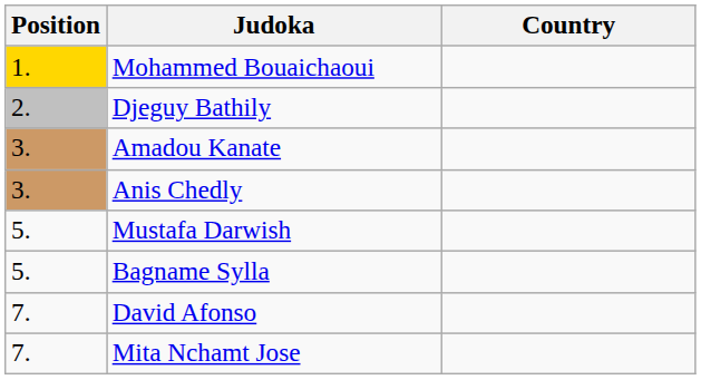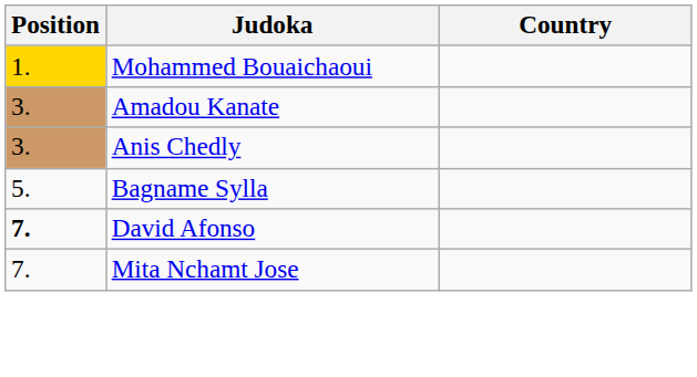- row: 2. | Djeguy Bathily
- row: 5. | Mustafa Darwish
David Afonso | Position: normal -> bold
